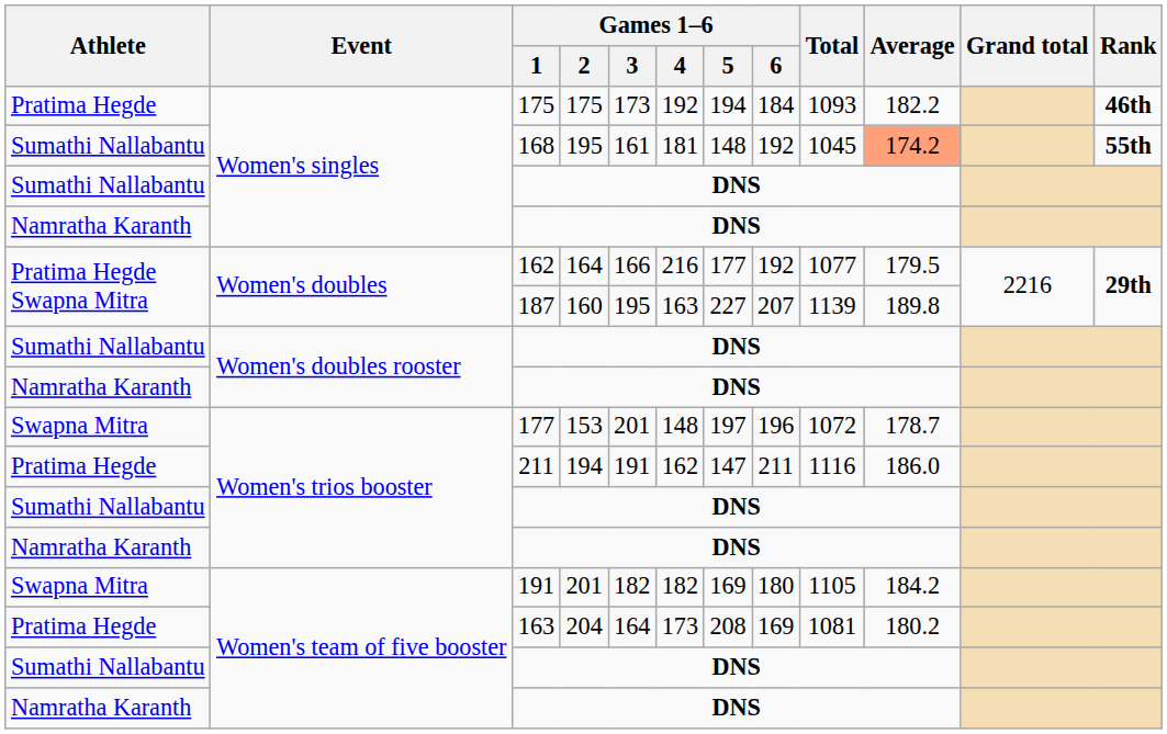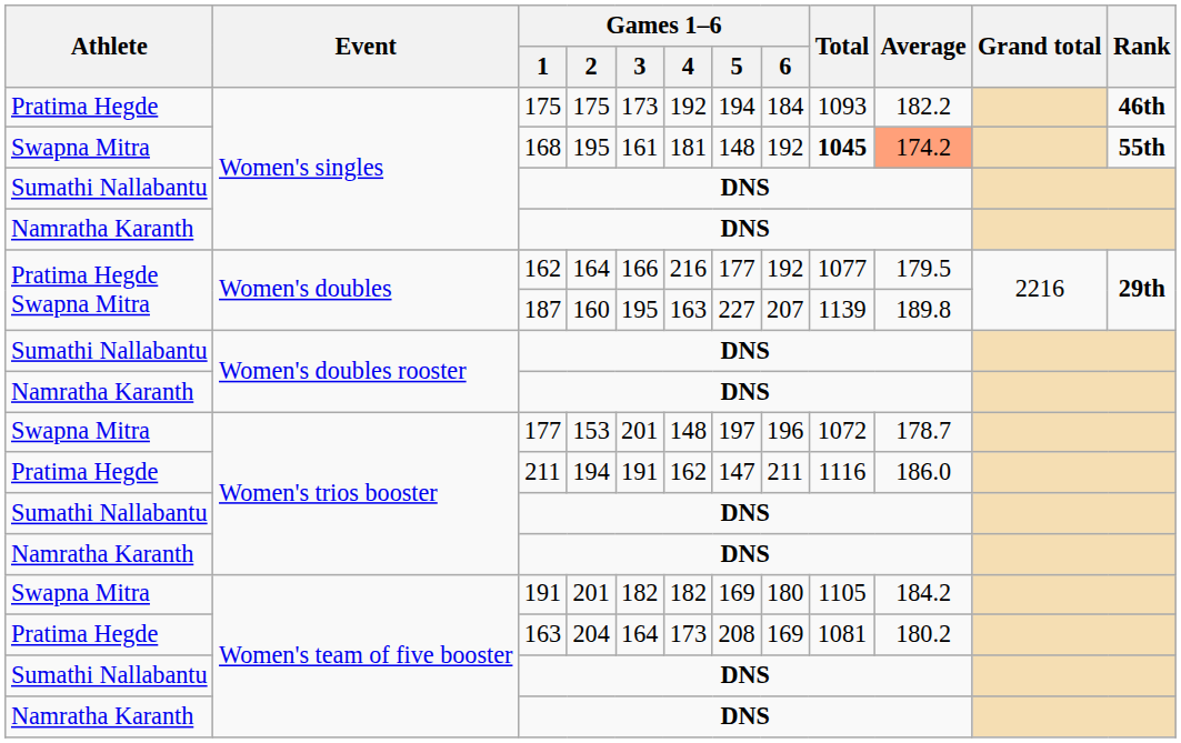168 | Athlete: Sumathi Nallabantu -> Swapna Mitra
168 | Total: normal -> bold
